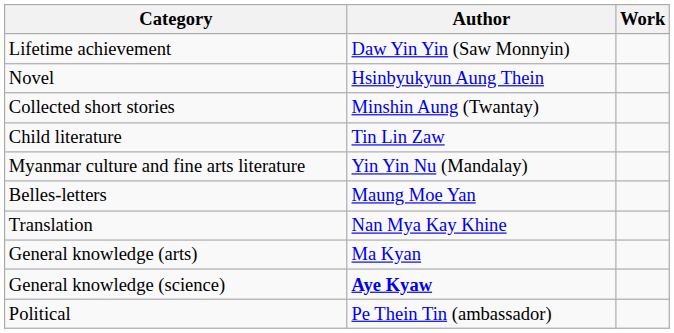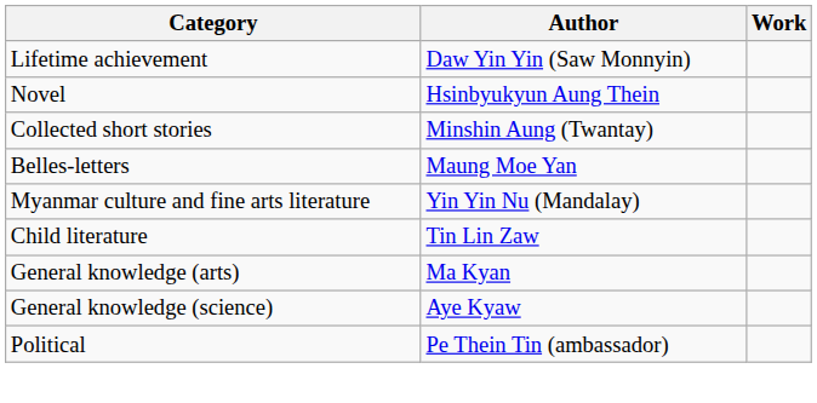rows swapped: Belles-letters <-> Child literature
- row: Translation | Nan Mya Kay Khine
General knowledge (science) | Author: bold -> normal
